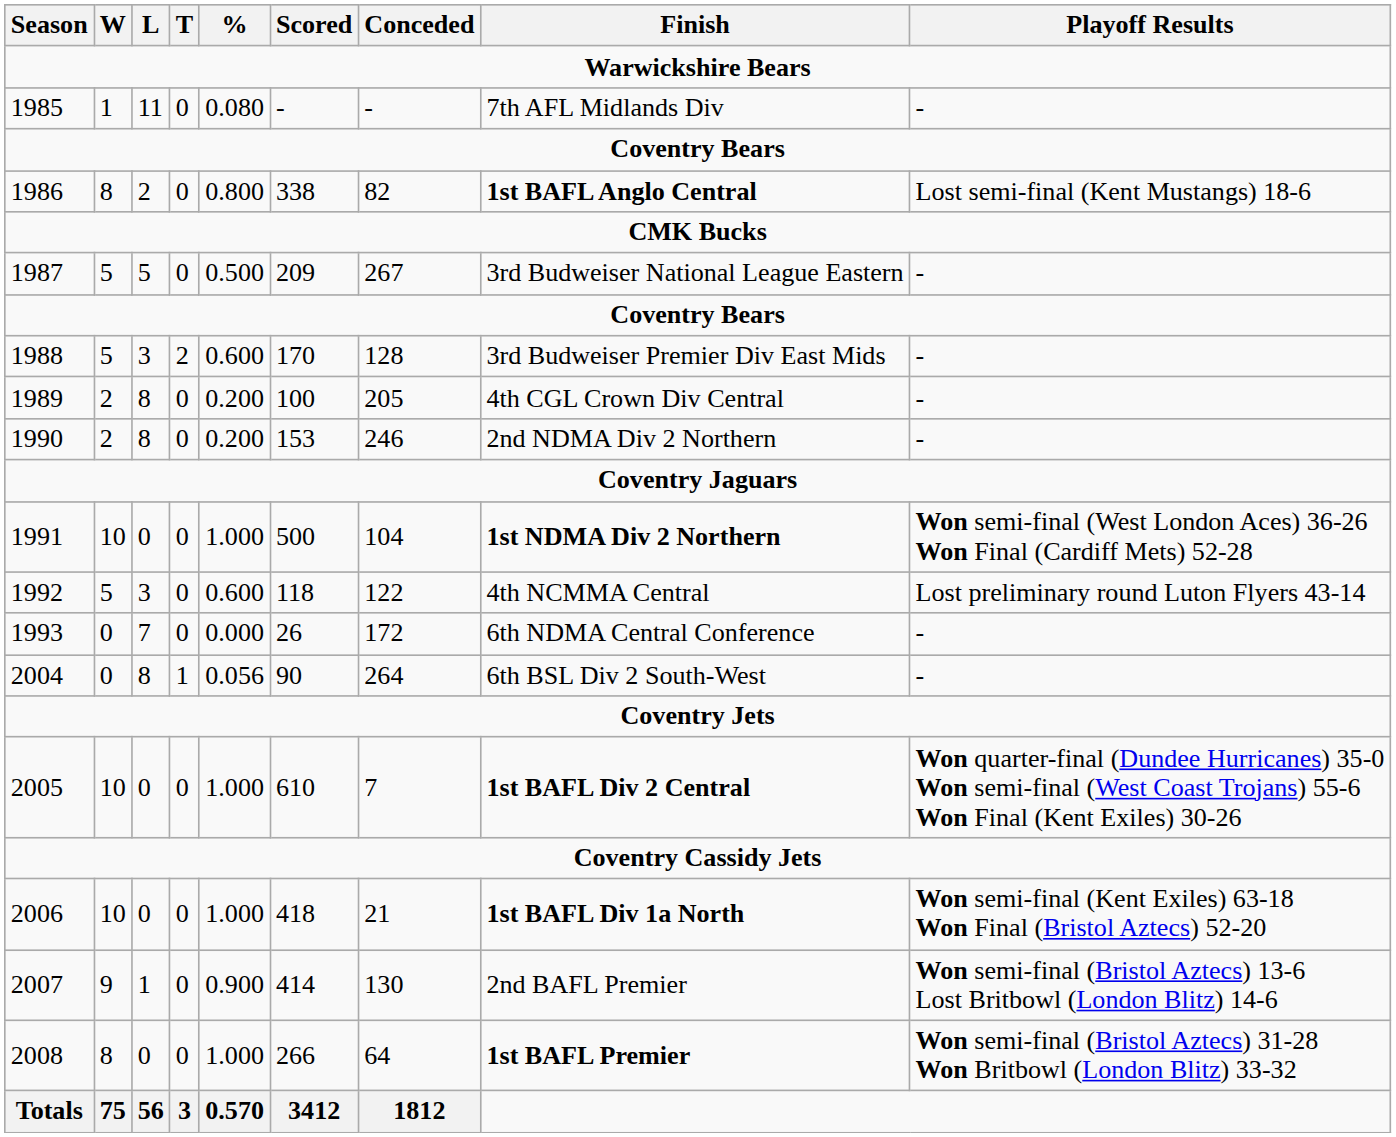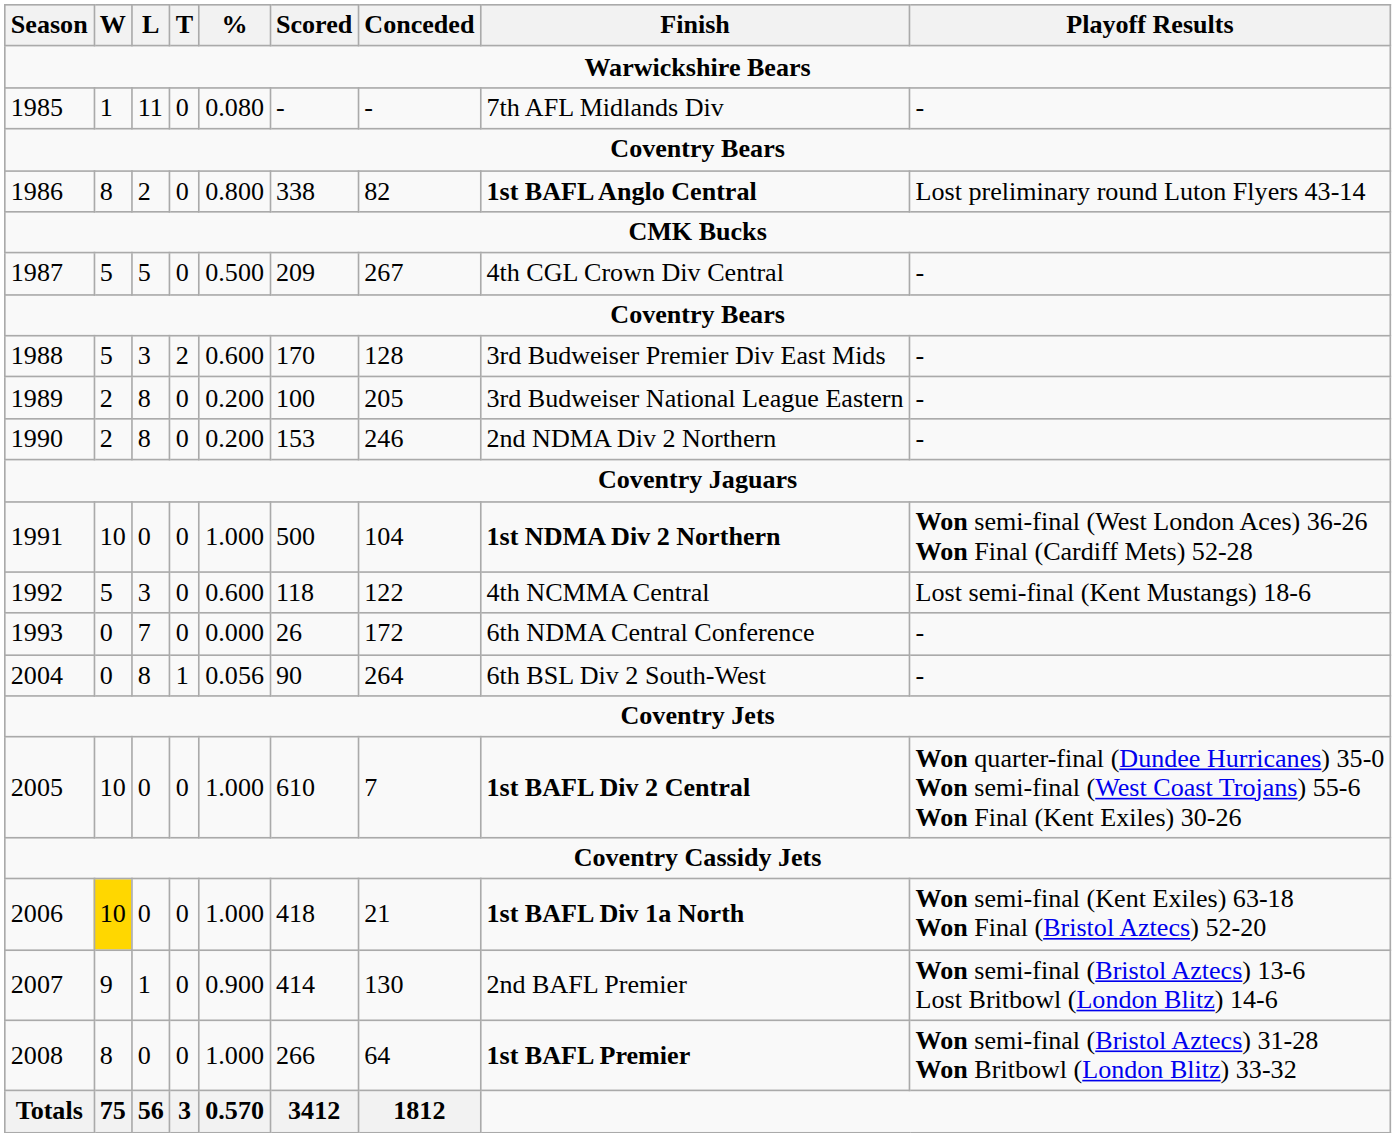1986 | Playoff Results: Lost semi-final (Kent Mustangs) 18-6 -> Lost preliminary round Luton Flyers 43-14
1987 | Finish: 3rd Budweiser National League Eastern -> 4th CGL Crown Div Central
1989 | Finish: 4th CGL Crown Div Central -> 3rd Budweiser National League Eastern
1992 | Playoff Results: Lost preliminary round Luton Flyers 43-14 -> Lost semi-final (Kent Mustangs) 18-6
2006 | W: no background -> gold background
